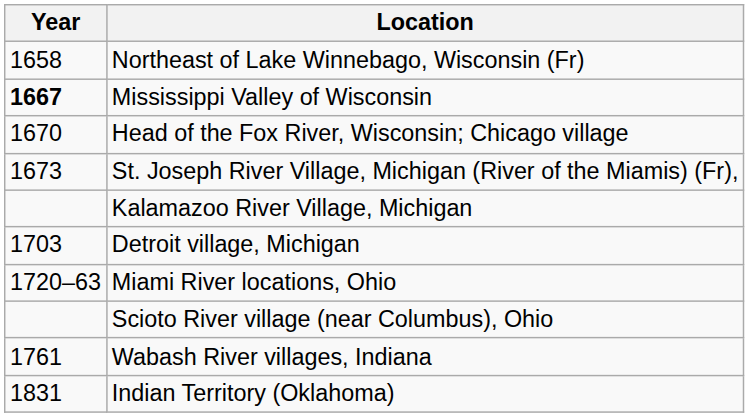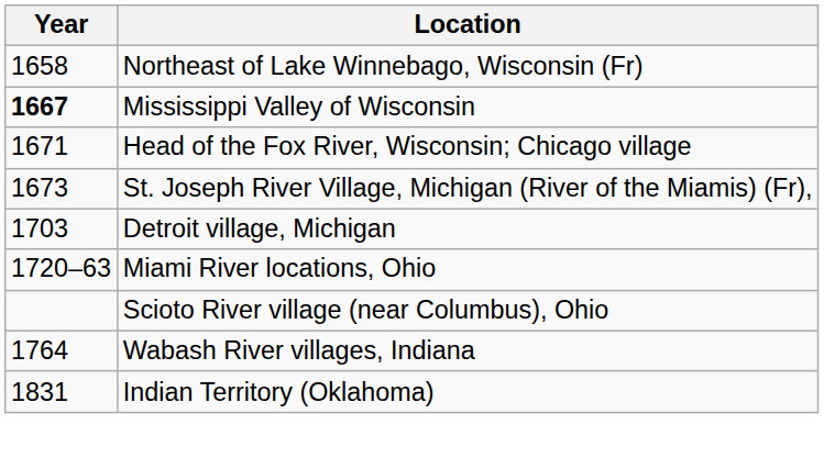Head of the Fox River, Wisconsin; Chicago village | Year: 1670 -> 1671
- row: Kalamazoo River Village, Michigan
Wabash River villages, Indiana | Year: 1761 -> 1764
